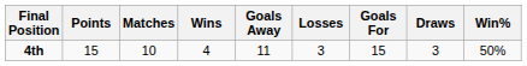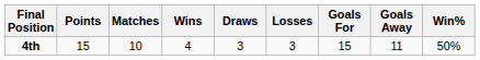columns swapped: Draws <-> Goals Away
